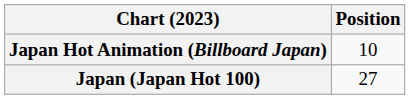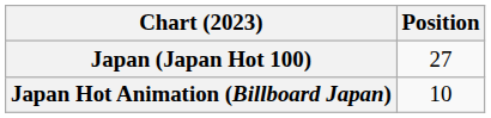rows swapped: Japan (Japan Hot 100) <-> Japan Hot Animation (Billboard Japan)
